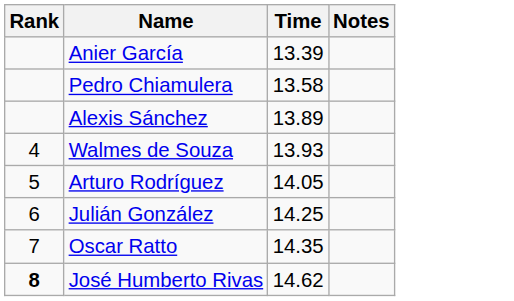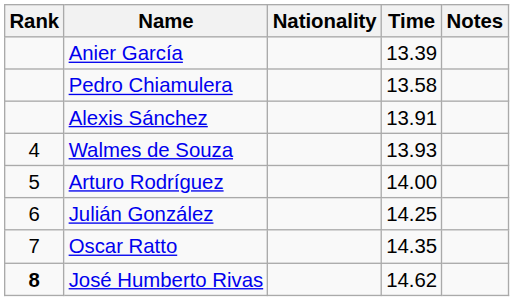+ column: Nationality
Alexis Sánchez | Time: 13.89 -> 13.91
Arturo Rodríguez | Time: 14.05 -> 14.00
